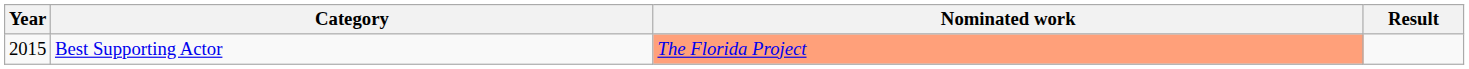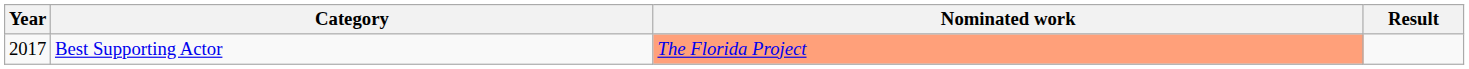Best Supporting Actor | Year: 2015 -> 2017
